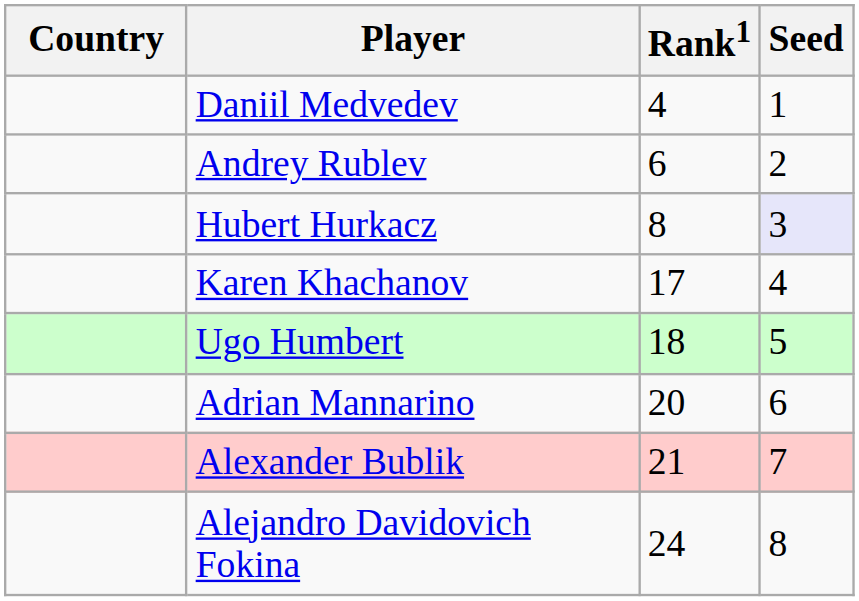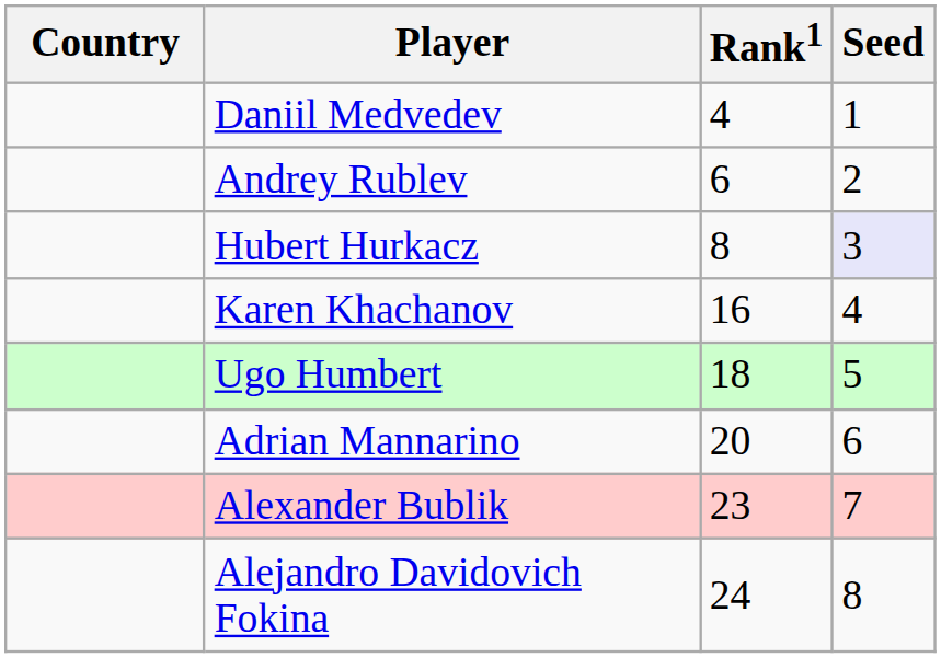Karen Khachanov | Rank1: 17 -> 16
Alexander Bublik | Rank1: 21 -> 23
